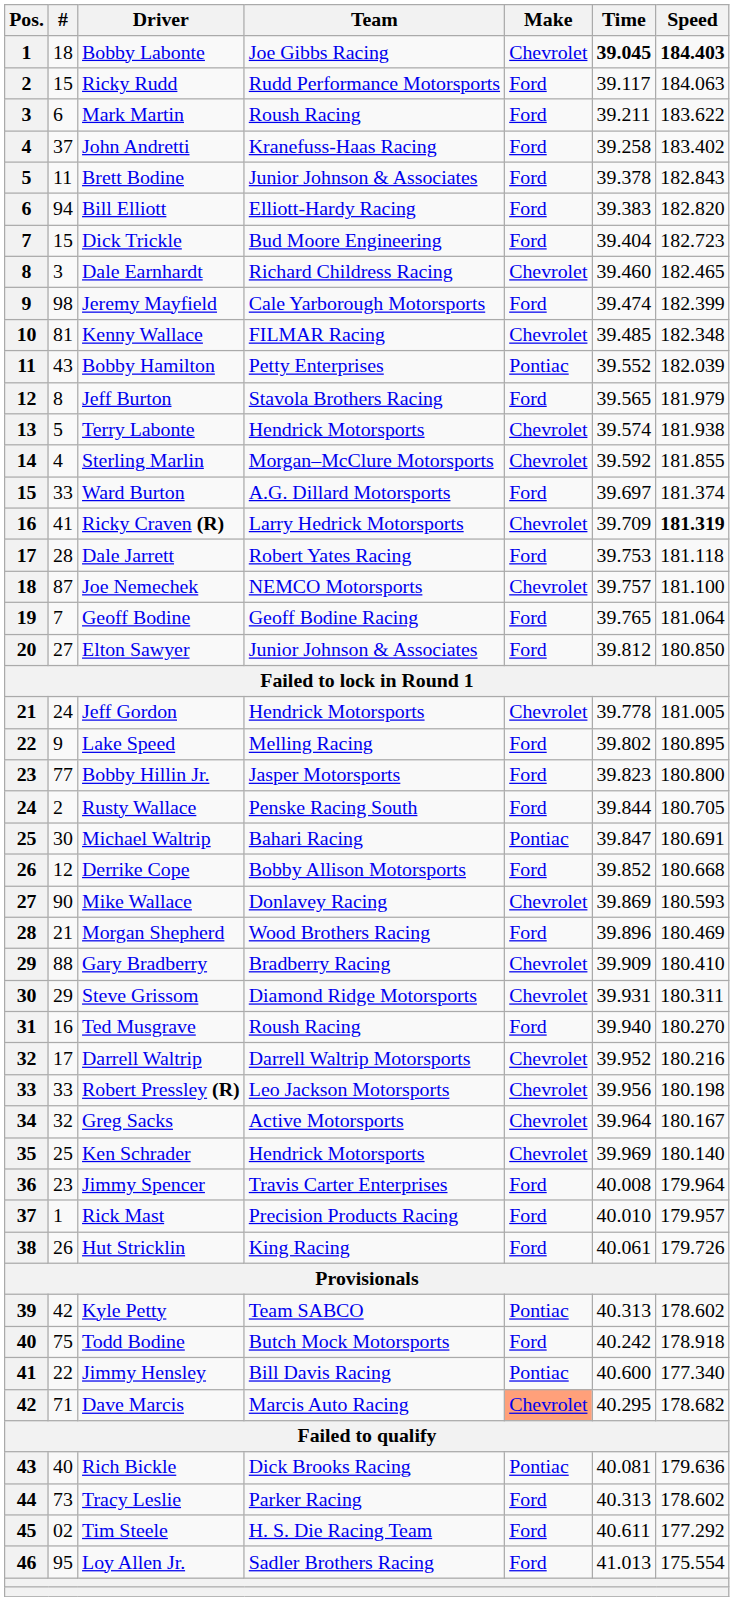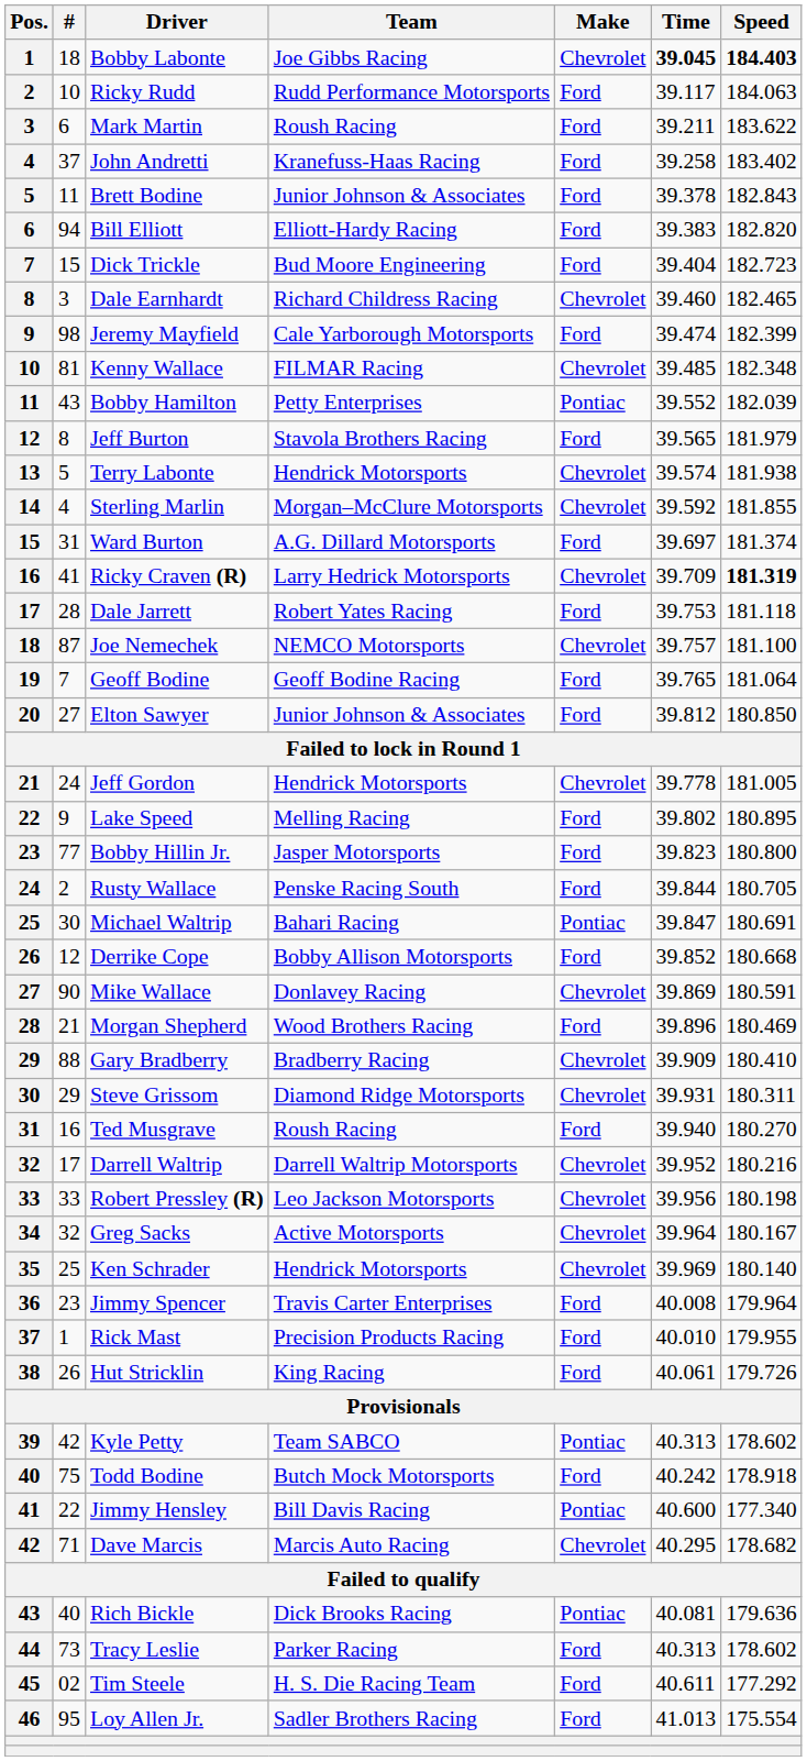Ricky Rudd | #: 15 -> 10
Ward Burton | #: 33 -> 31
Mike Wallace | Speed: 180.593 -> 180.591
Rick Mast | Speed: 179.957 -> 179.955
Dave Marcis | Make: lightsalmon background -> no background
